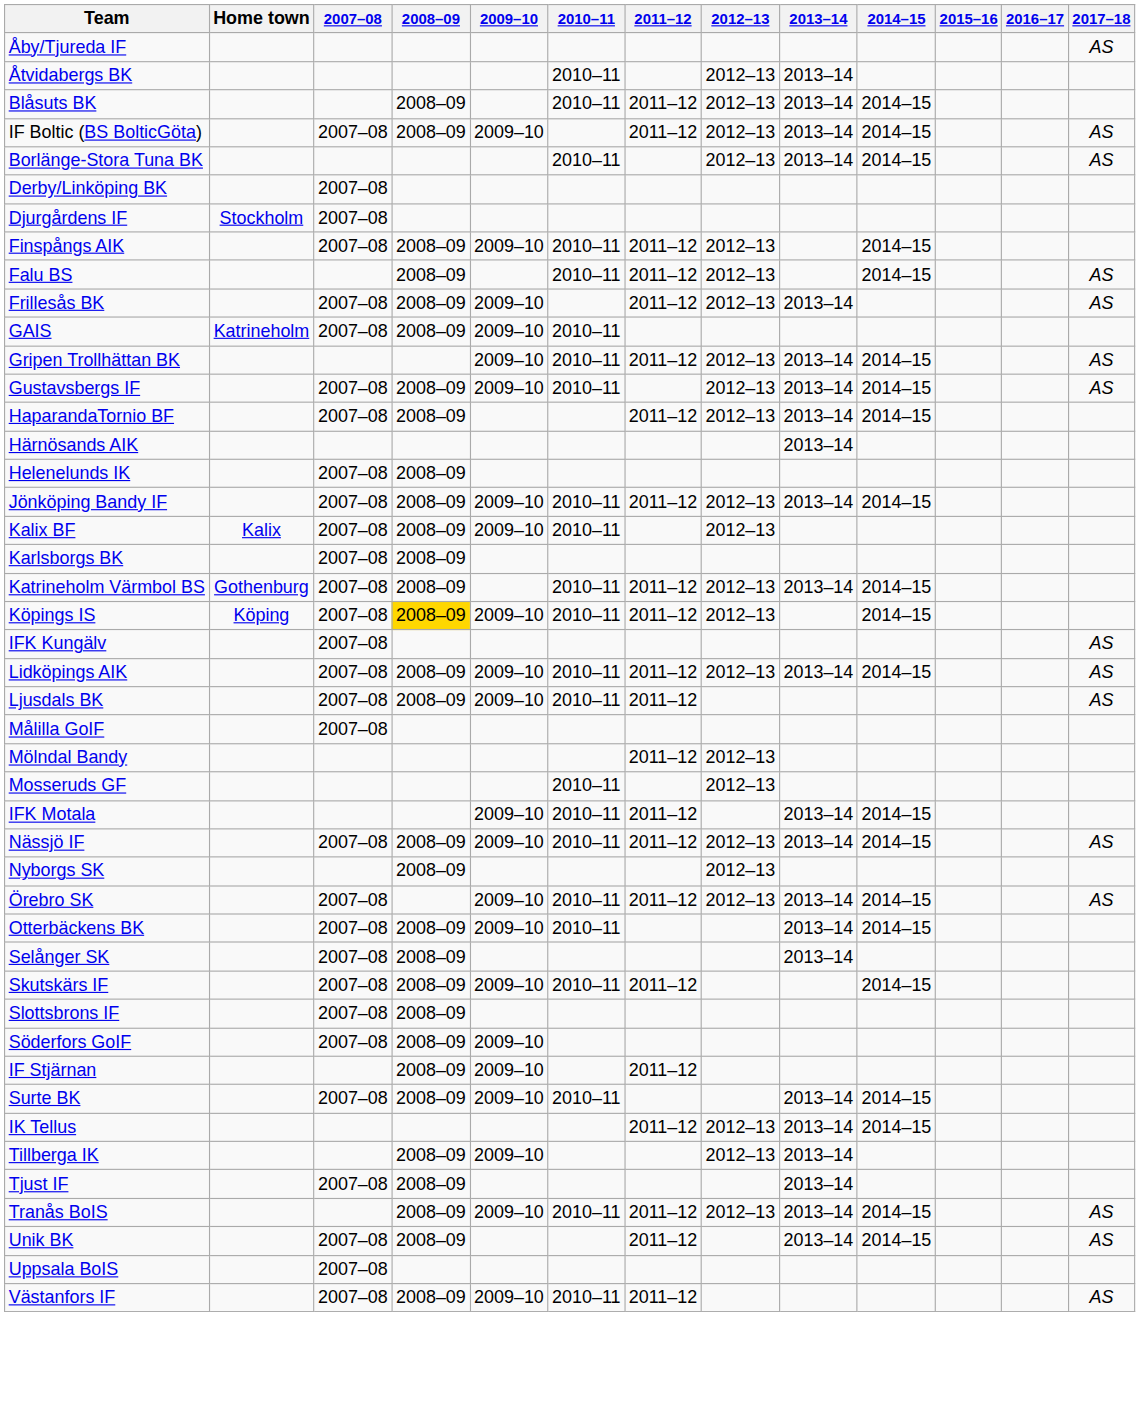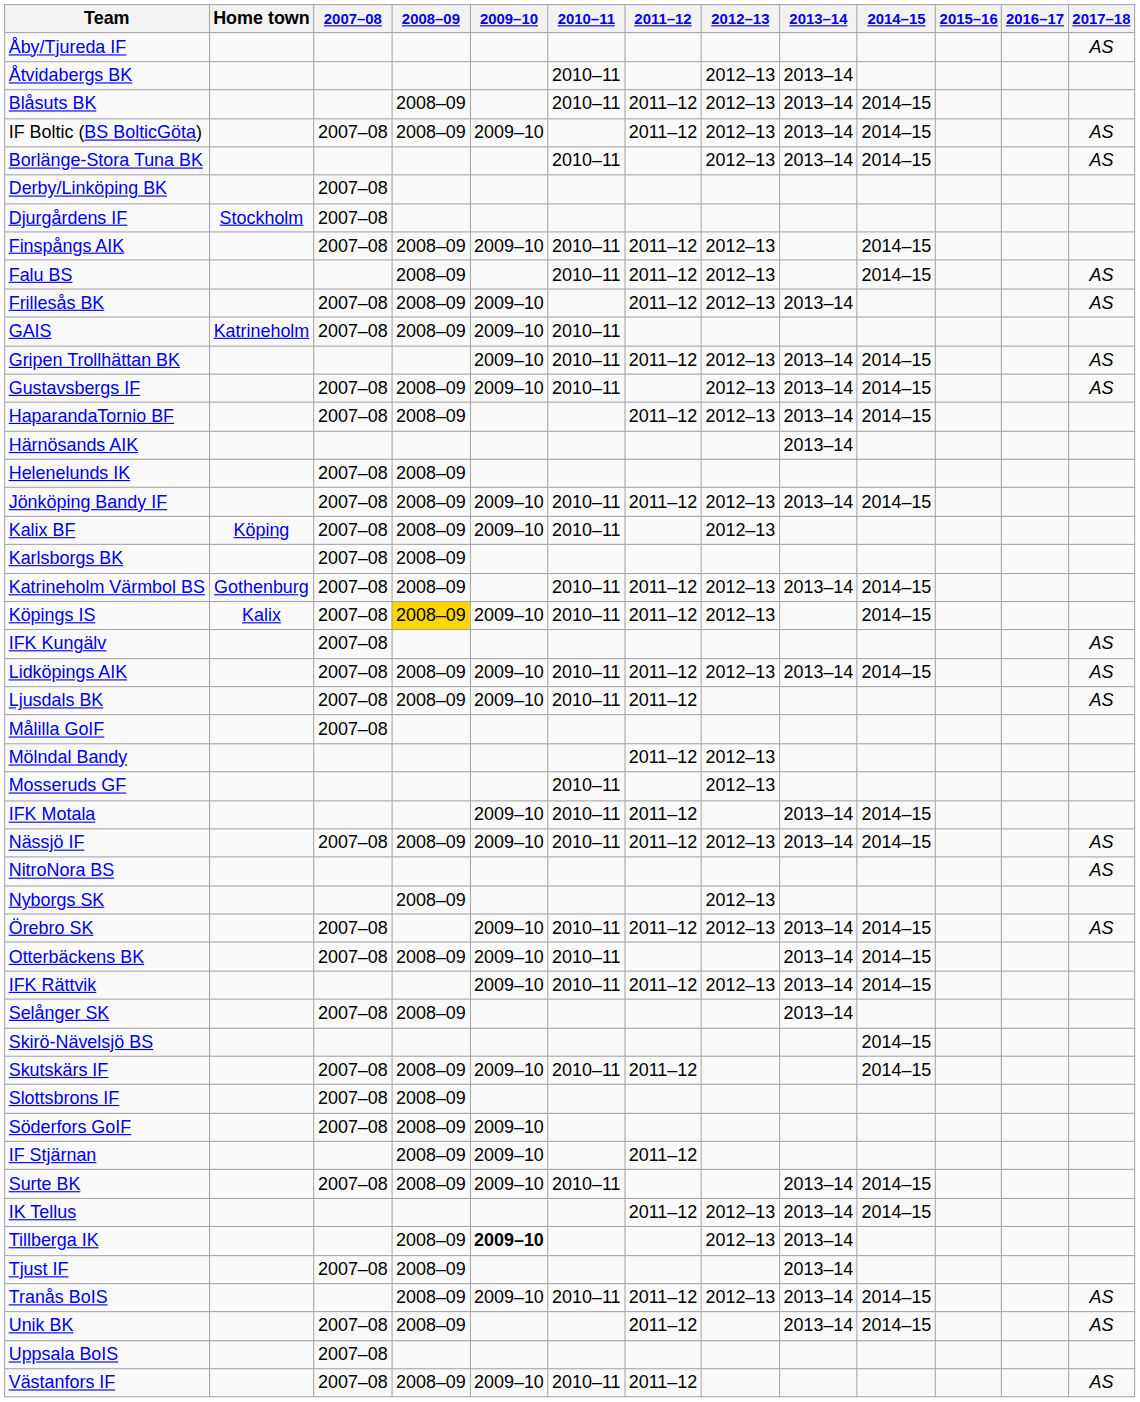Kalix BF | Home town: Kalix -> Köping
Köpings IS | Home town: Köping -> Kalix
+ row: NitroNora BS | AS
+ row: IFK Rättvik | 2009–10 | 2010–11 | 2011–12 | 2012–13 | 2013–14 | 2014–15
+ row: Skirö-Nävelsjö BS | 2014–15
Tillberga IK | 2009–10: normal -> bold
